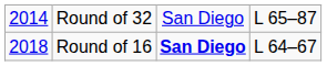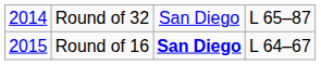Round of 16 | column 1: 2018 -> 2015
